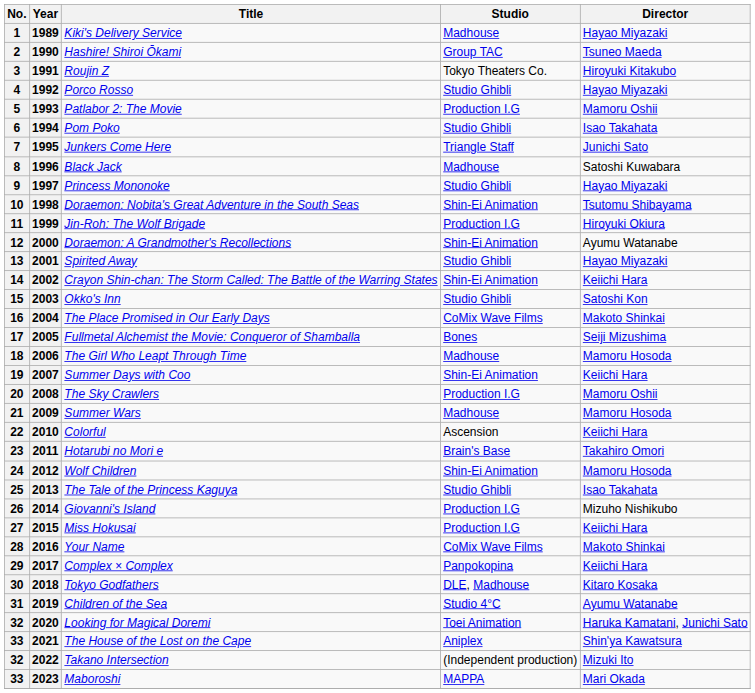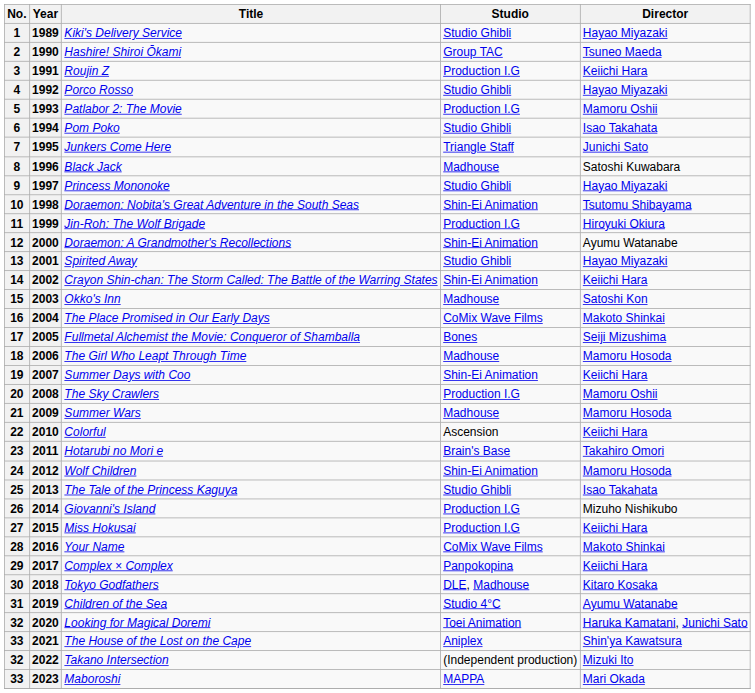1989 | Studio: Madhouse -> Studio Ghibli
1991 | Studio: Tokyo Theaters Co. -> Production I.G
1991 | Director: Hiroyuki Kitakubo -> Keiichi Hara
2003 | Studio: Studio Ghibli -> Madhouse
